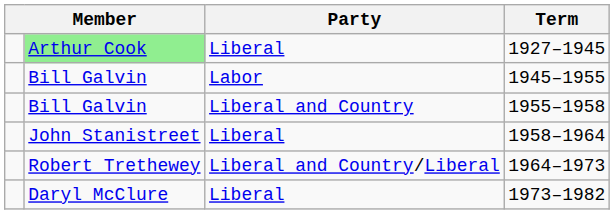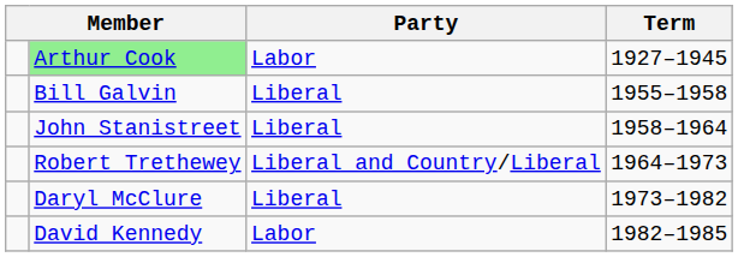1927–1945 | Party: Liberal -> Labor
- row: Bill Galvin | Labor | 1945–1955
1955–1958 | Party: Liberal and Country -> Liberal
+ row: David Kennedy | Labor | 1982–1985
